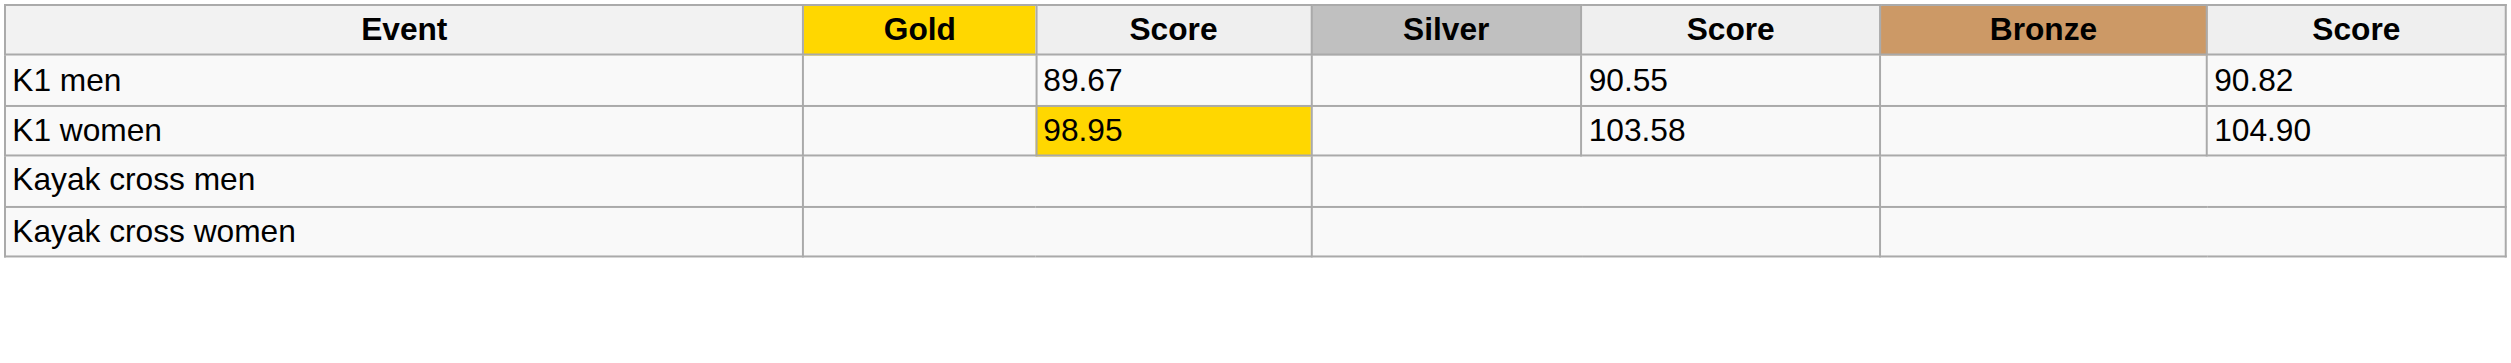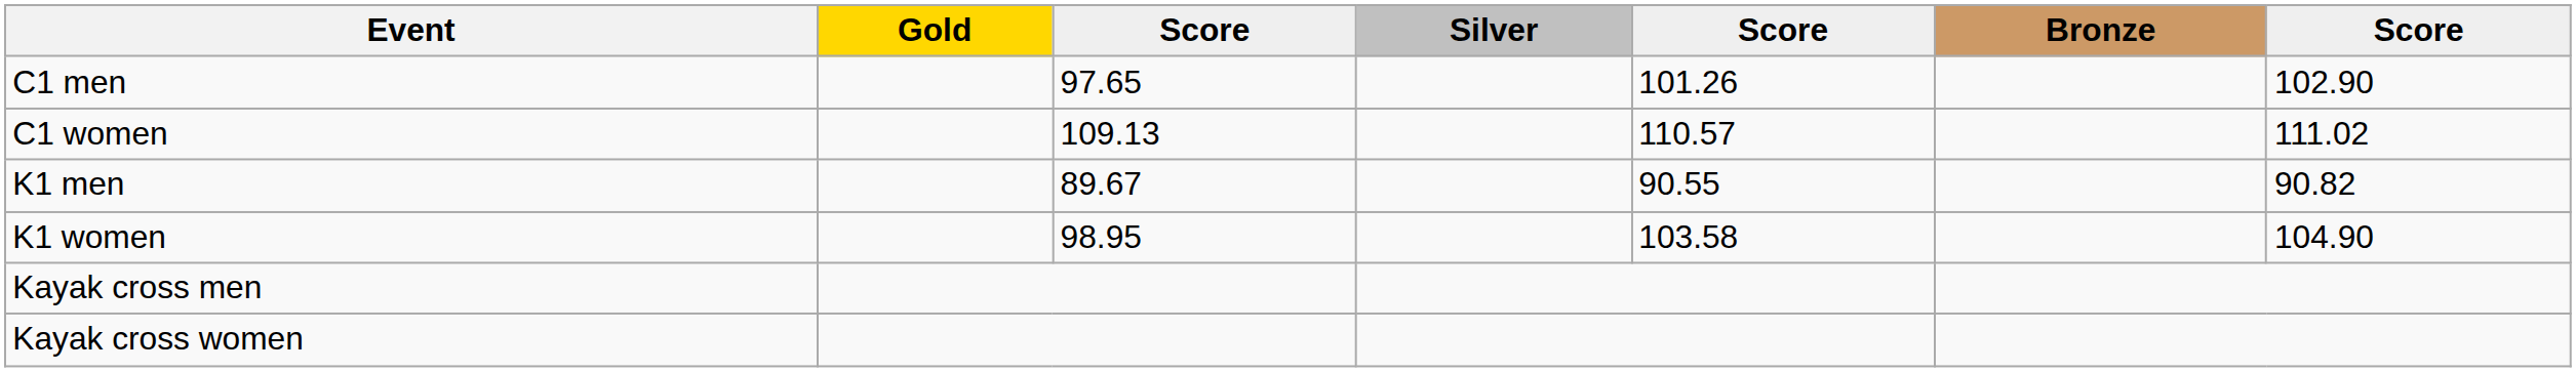+ row: C1 men | 97.65 | 101.26 | 102.90
+ row: C1 women | 109.13 | 110.57 | 111.02
K1 women | column 3: gold background -> no background
